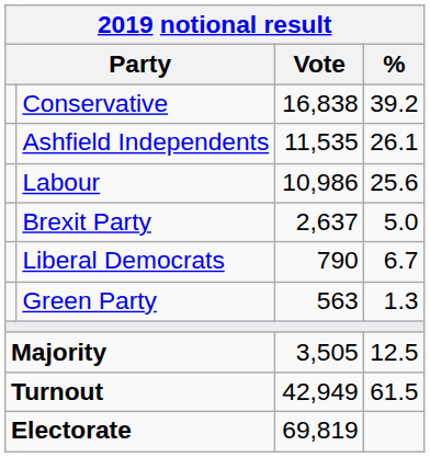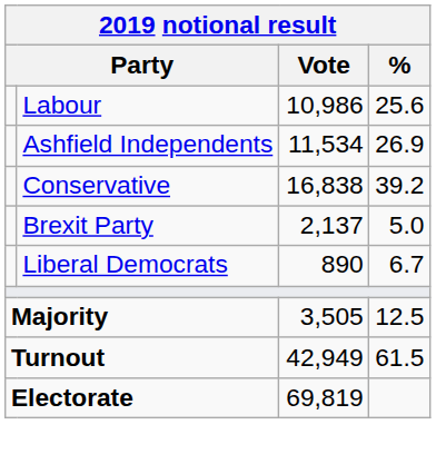rows swapped: Conservative <-> Labour
Ashfield Independents | Vote: 11,535 -> 11,534
Ashfield Independents | %: 26.1 -> 26.9
Brexit Party | Vote: 2,637 -> 2,137
Liberal Democrats | Vote: 790 -> 890
- row: Green Party | 563 | 1.3
